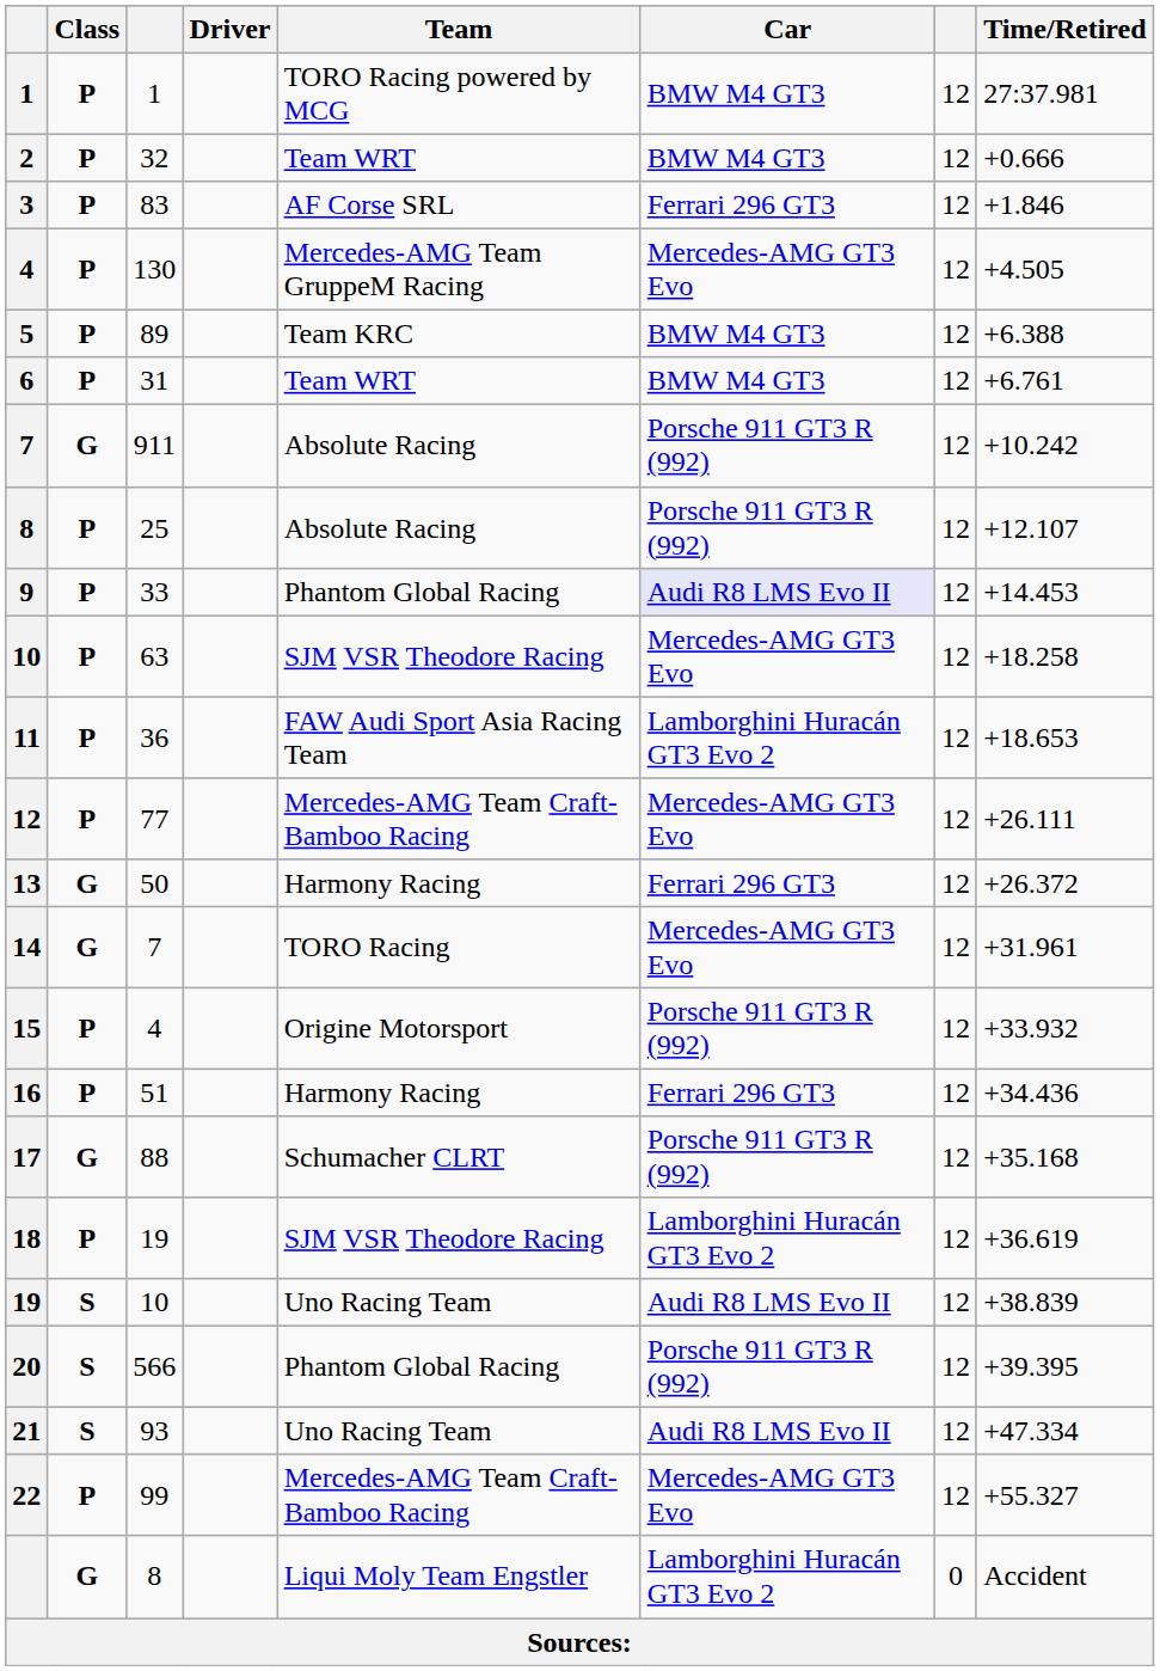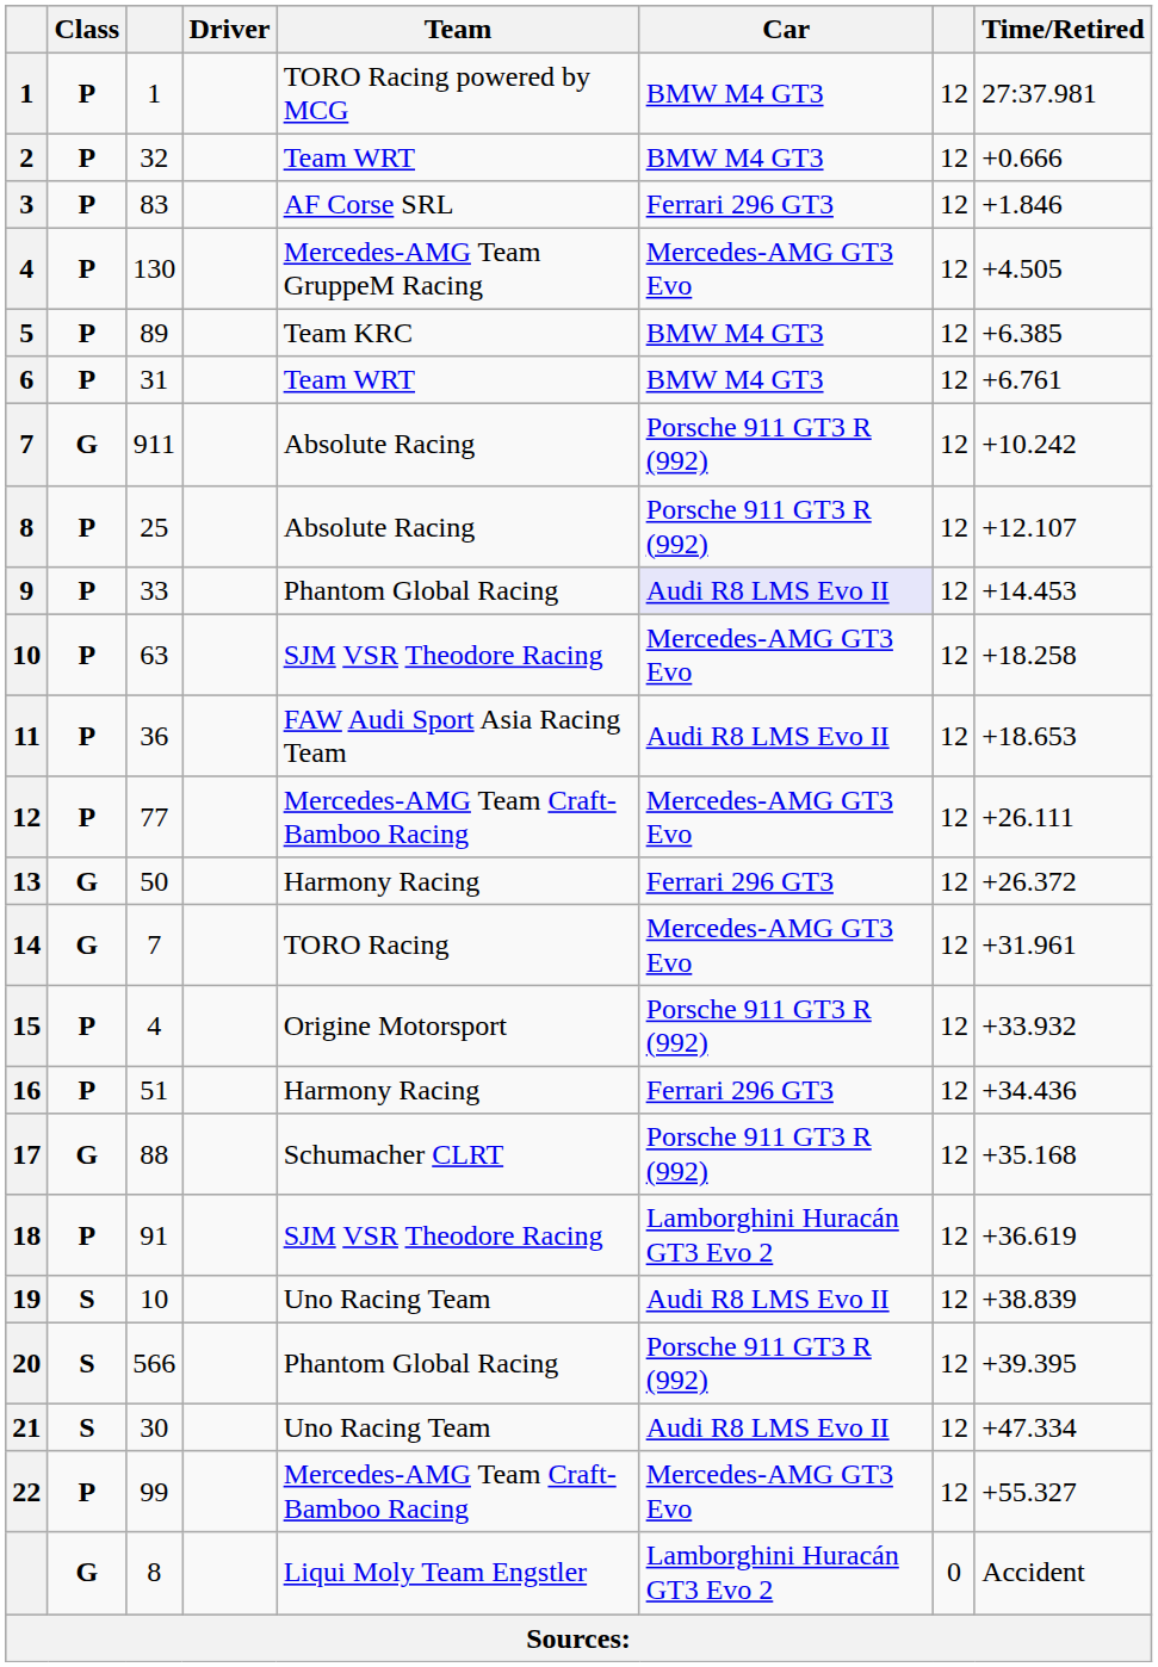5 | Time/Retired: +6.388 -> +6.385
11 | Car: Lamborghini Huracán GT3 Evo 2 -> Audi R8 LMS Evo II
18 | column 3: 19 -> 91
21 | column 3: 93 -> 30
